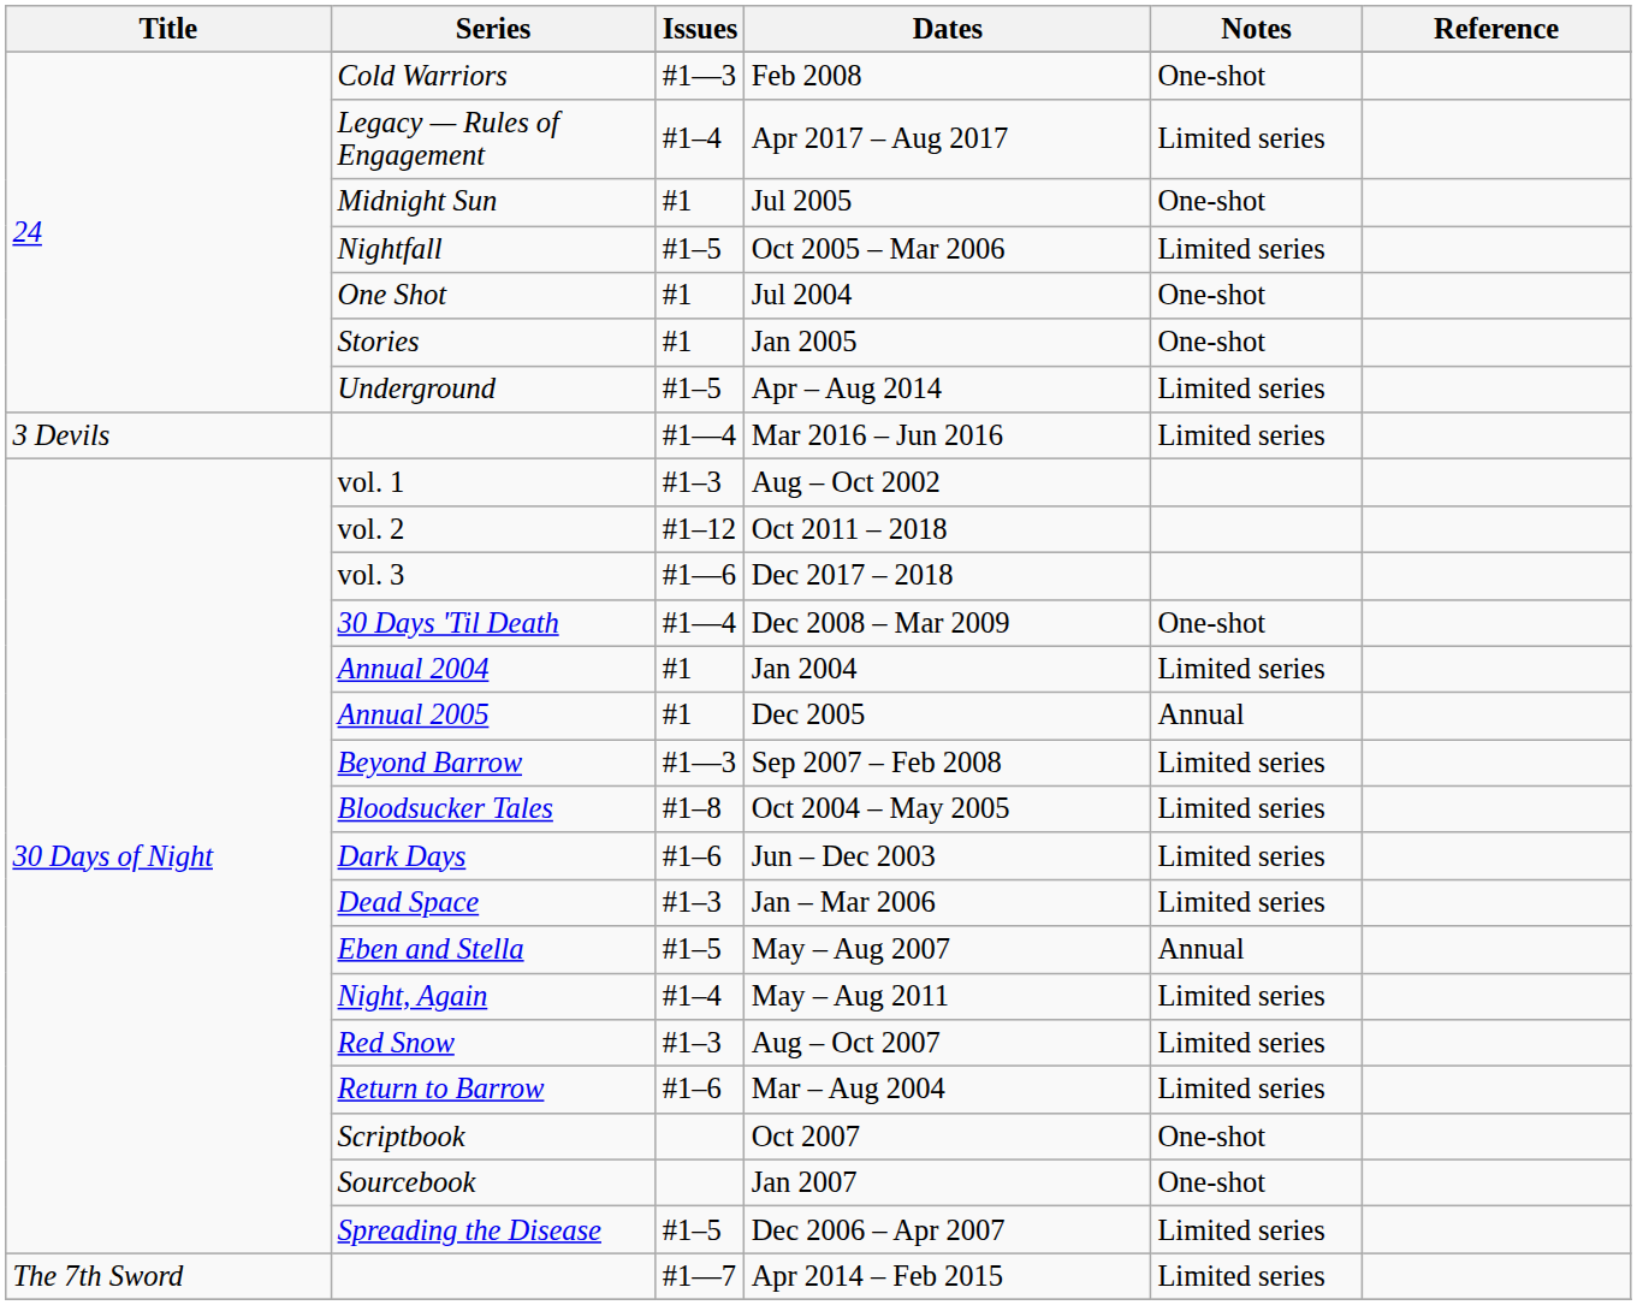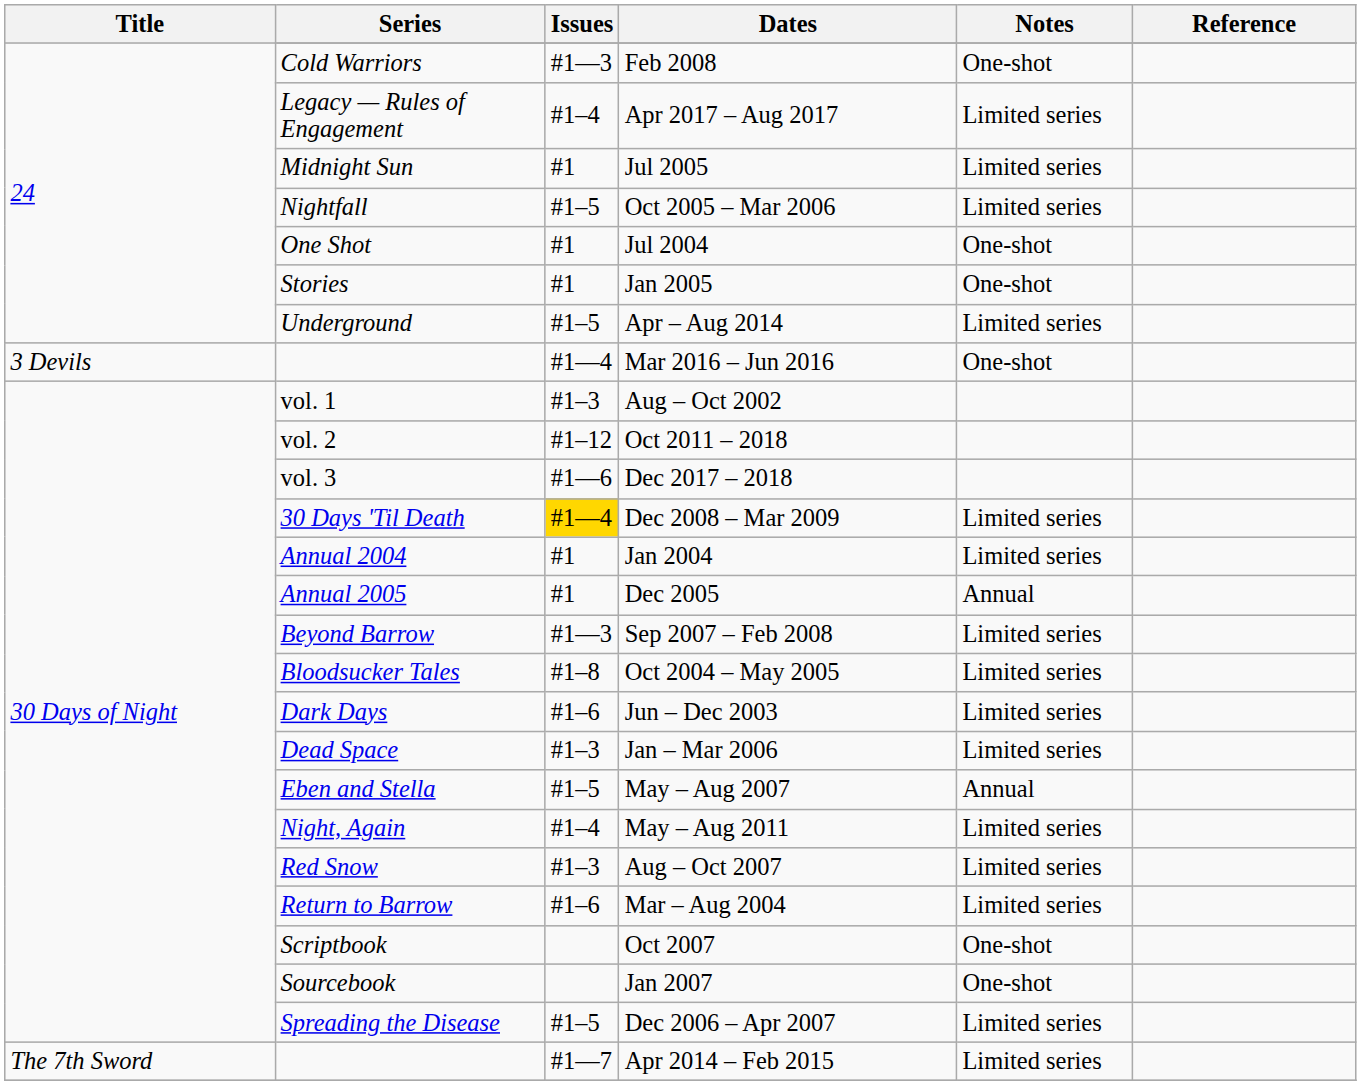Jul 2005 | Notes: One-shot -> Limited series
Mar 2016 – Jun 2016 | Notes: Limited series -> One-shot
Dec 2008 – Mar 2009 | Issues: no background -> gold background
Dec 2008 – Mar 2009 | Notes: One-shot -> Limited series
